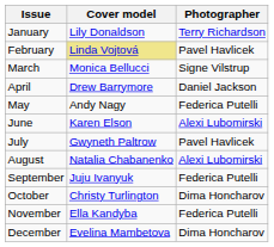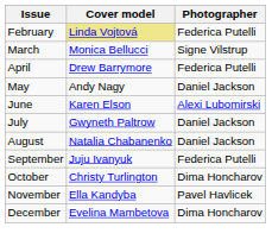- row: January | Lily Donaldson | Terry Richardson
February | Photographer: Pavel Havlicek -> Federica Putelli
April | Photographer: Daniel Jackson -> Federica Putelli
May | Photographer: Federica Putelli -> Daniel Jackson
July | Photographer: Pavel Havlicek -> Daniel Jackson
August | Photographer: Alexi Lubomirski -> Daniel Jackson
November | Photographer: Federica Putelli -> Pavel Havlicek
